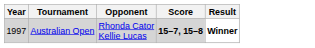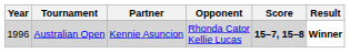+ column: Partner | Kennie Asuncion
Australian Open | Year: 1997 -> 1996
